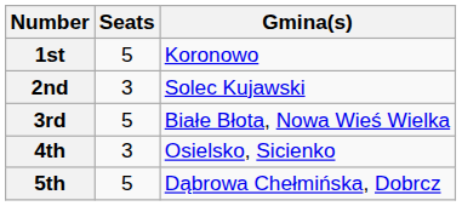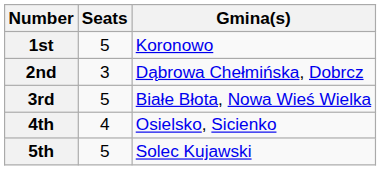2nd | Gmina(s): Solec Kujawski -> Dąbrowa Chełmińska, Dobrcz
4th | Seats: 3 -> 4
5th | Gmina(s): Dąbrowa Chełmińska, Dobrcz -> Solec Kujawski
